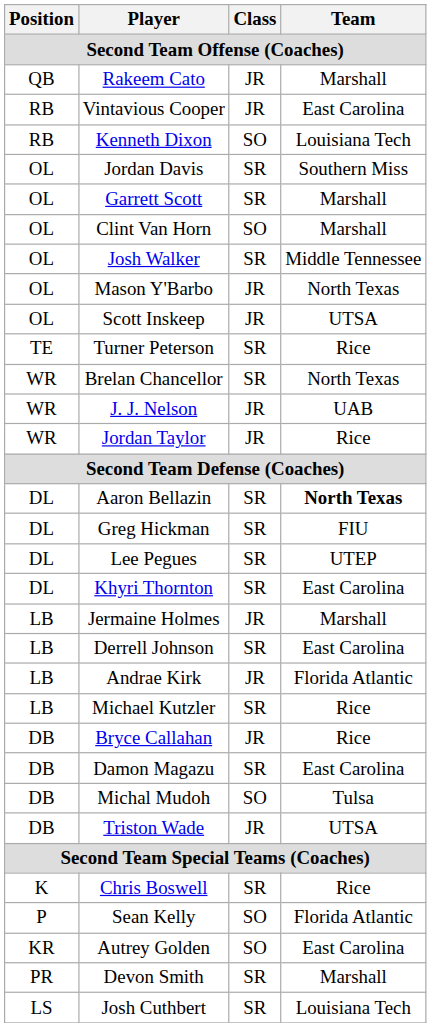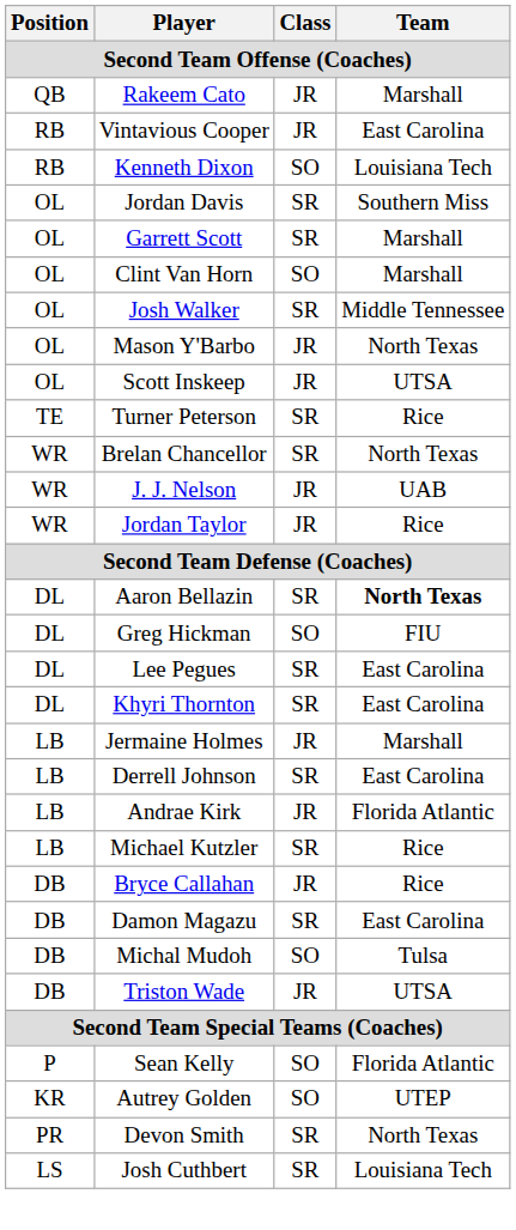Greg Hickman | Class: SR -> SO
Lee Pegues | Team: UTEP -> East Carolina
- row: K | Chris Boswell | SR | Rice
Autrey Golden | Team: East Carolina -> UTEP
Devon Smith | Team: Marshall -> North Texas
